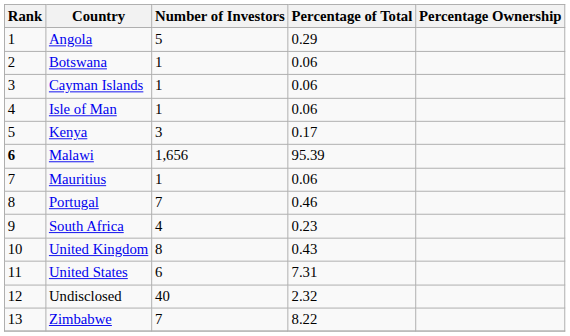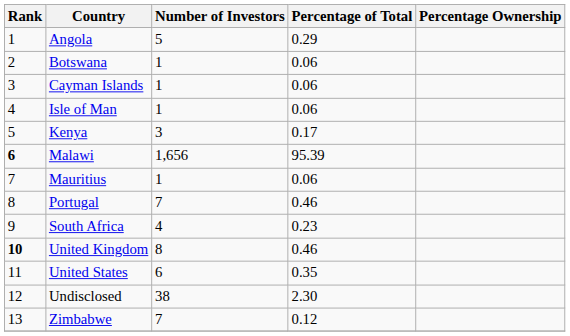United Kingdom | Rank: normal -> bold
United Kingdom | Percentage of Total: 0.43 -> 0.46
United States | Percentage of Total: 7.31 -> 0.35
Undisclosed | Number of Investors: 40 -> 38
Undisclosed | Percentage of Total: 2.32 -> 2.30
Zimbabwe | Percentage of Total: 8.22 -> 0.12
